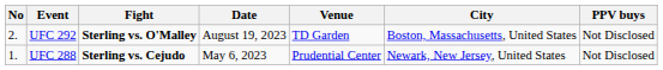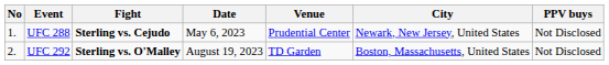rows swapped: UFC 288 <-> UFC 292
